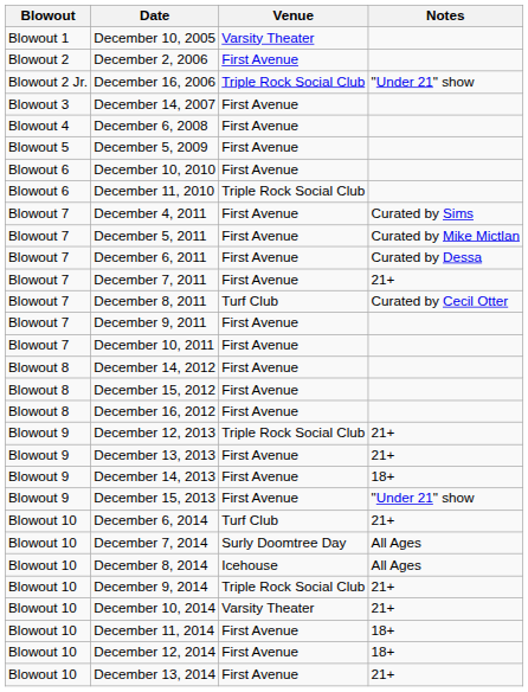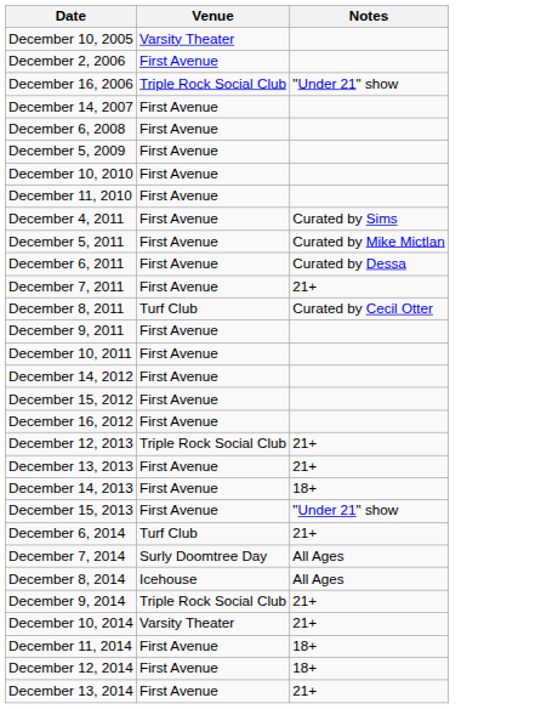- column: Blowout | Blowout 1 | Blowout 2 | Blowout 2 Jr. | Blowout 3 | Blowout 4 | Blowout 5 | Blowout 6 | Blowout 6 | Blowout 7 | Blowout 7 | Blowout 7 | Blowout 7 | Blowout 7 | Blowout 7 | Blowout 7 | Blowout 8 | Blowout 8 | Blowout 8 | Blowout 9 | Blowout 9 | Blowout 9 | Blowout 9 | Blowout 10 | Blowout 10 | Blowout 10 | Blowout 10 | Blowout 10 | Blowout 10 | Blowout 10 | Blowout 10
December 11, 2010 | Venue: Triple Rock Social Club -> First Avenue
